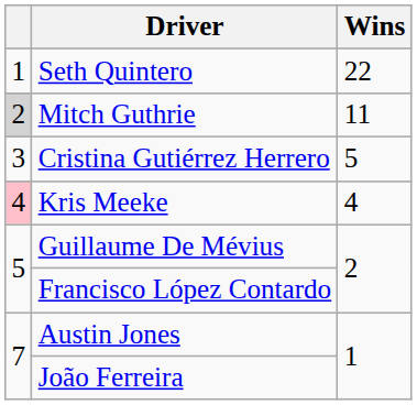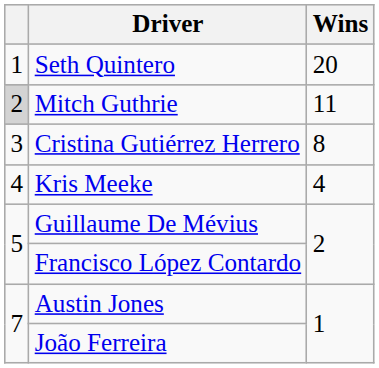Seth Quintero | Wins: 22 -> 20
Cristina Gutiérrez Herrero | Wins: 5 -> 8
Kris Meeke | column 1: pink background -> no background
